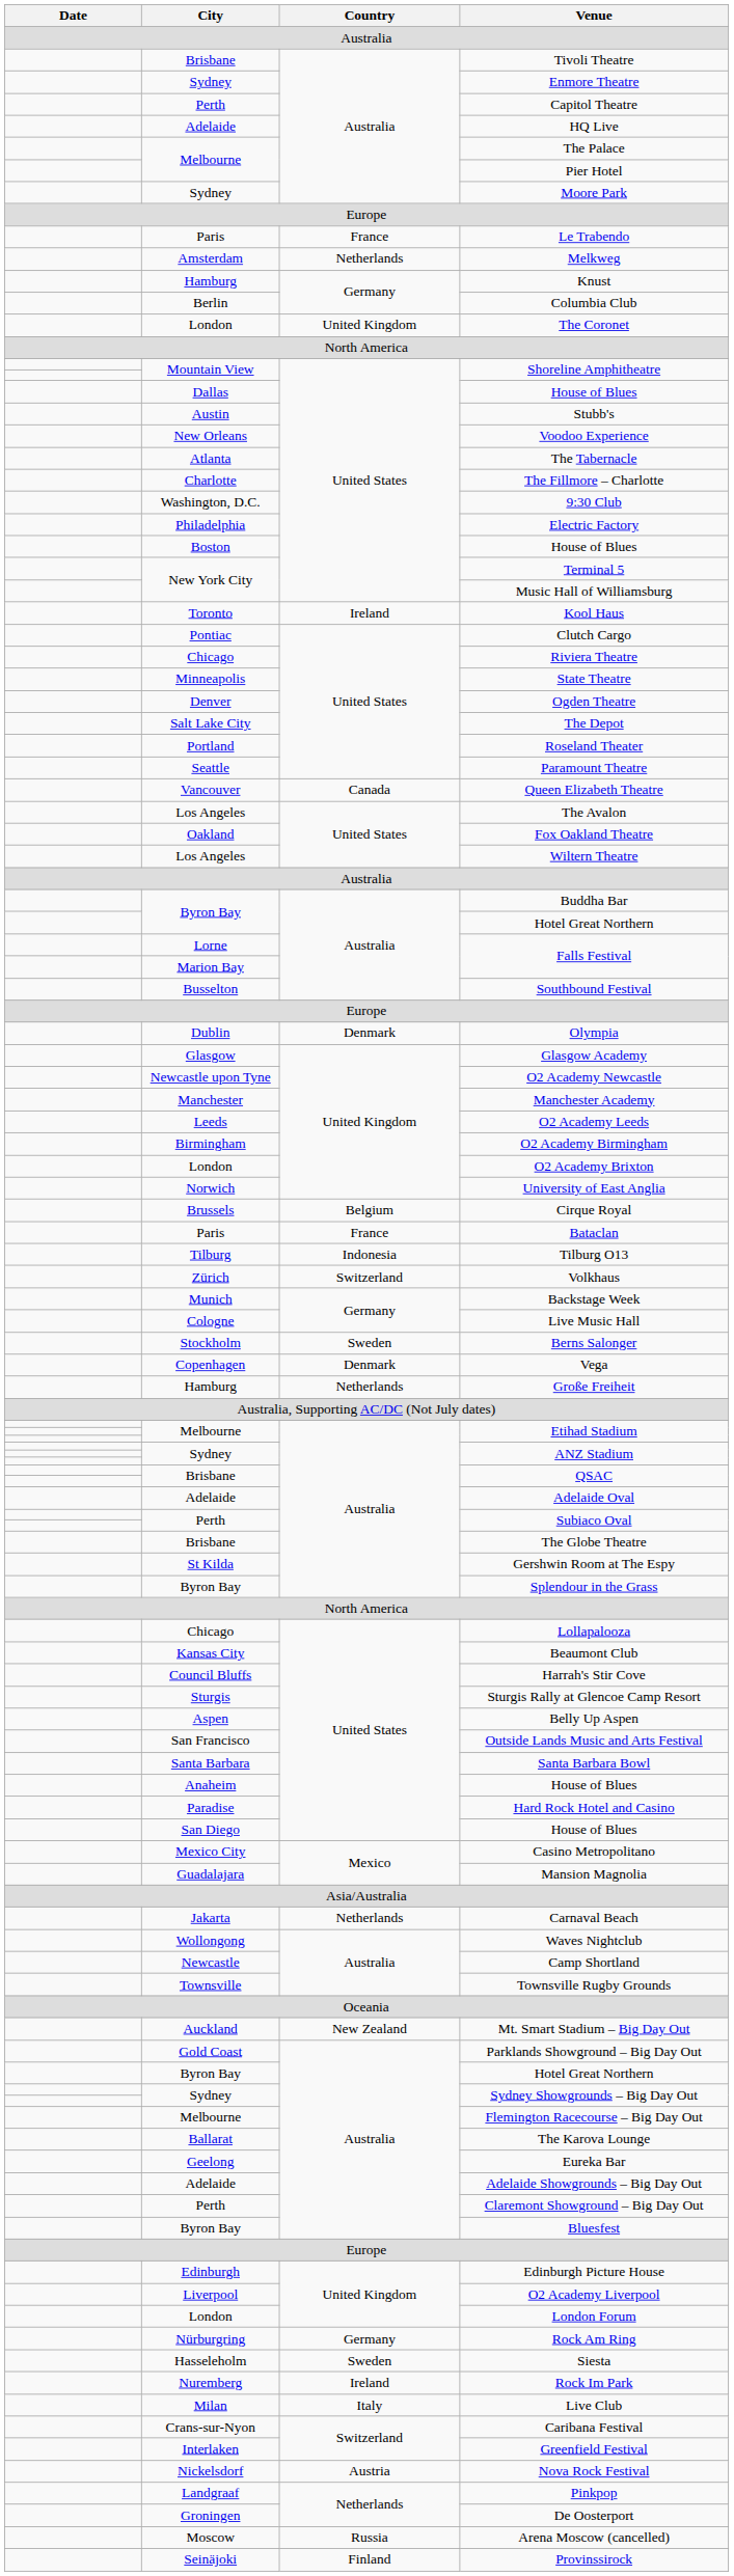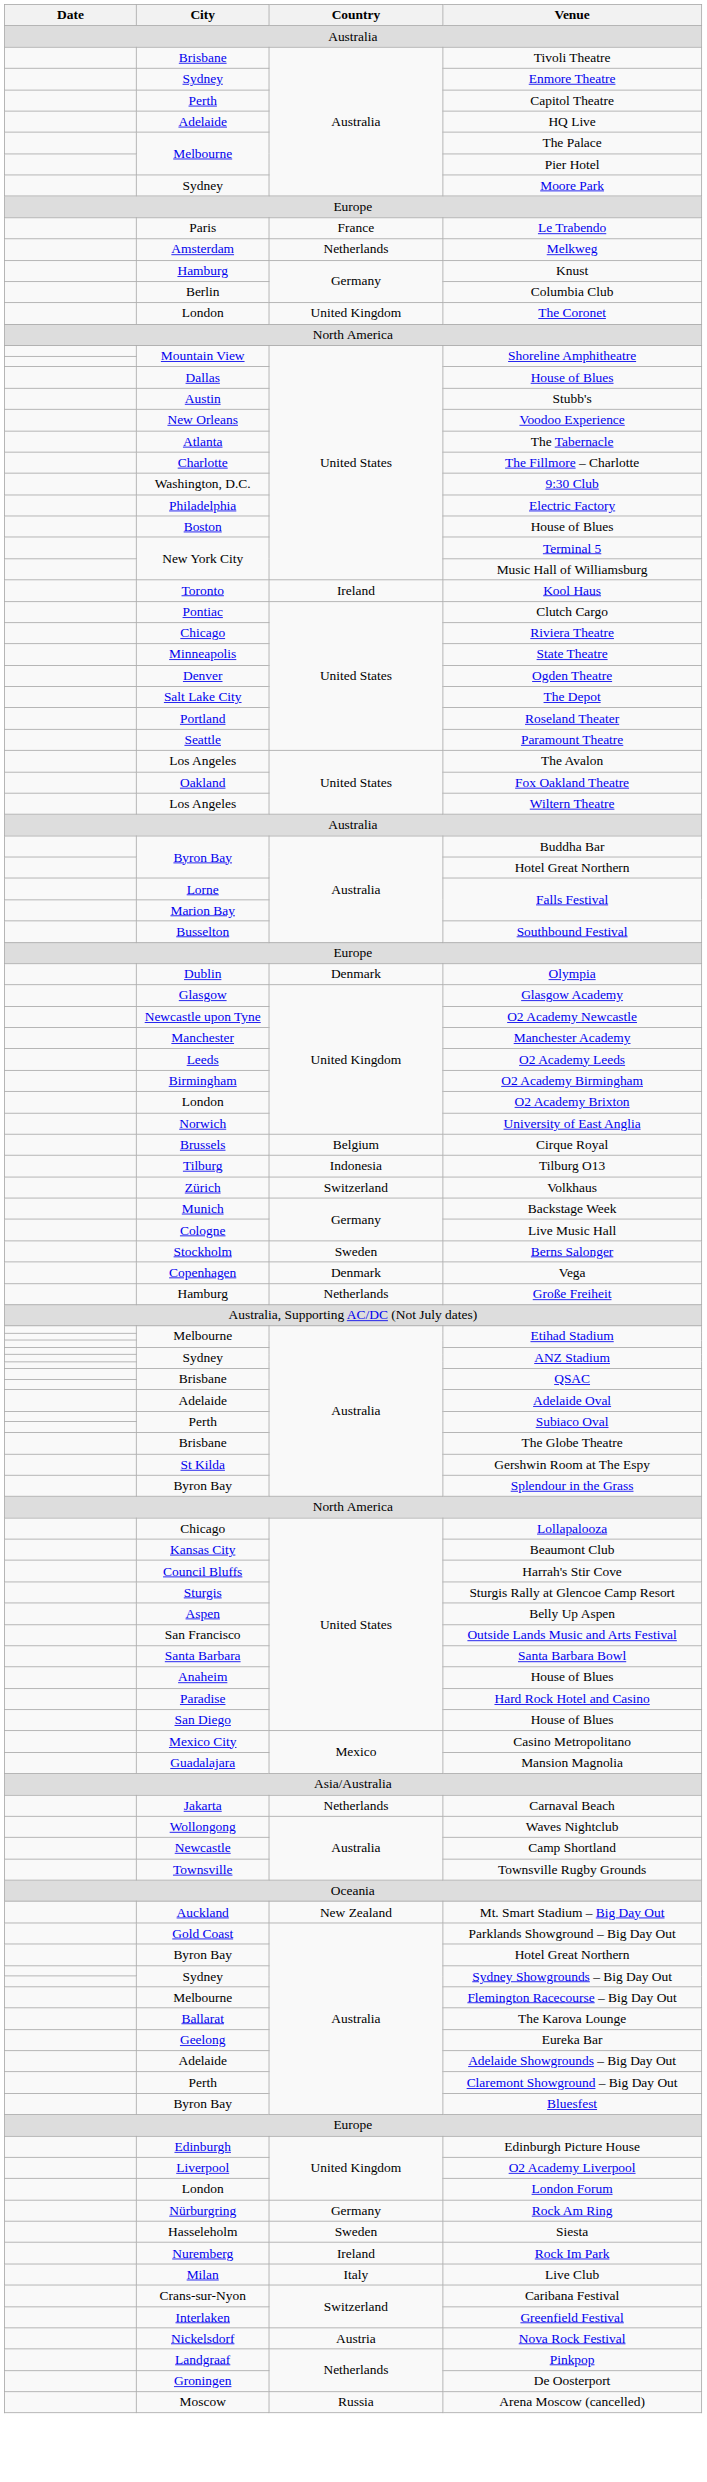- row: Vancouver | Canada | Queen Elizabeth Theatre
- row: Paris | France | Bataclan
- row: Seinäjoki | Finland | Provinssirock
